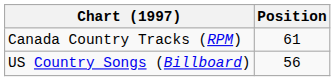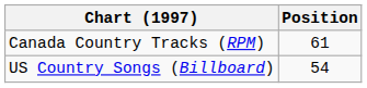US Country Songs (Billboard) | Position: 56 -> 54
